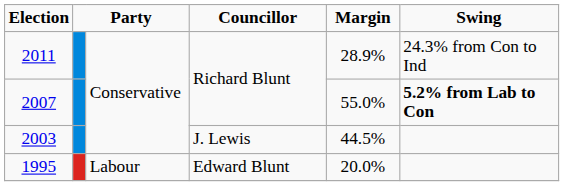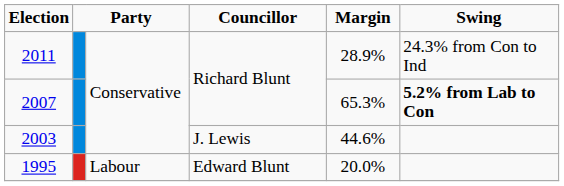2007 | Margin: 55.0% -> 65.3%
2003 | Margin: 44.5% -> 44.6%
